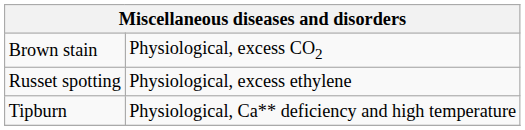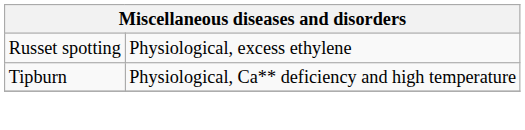- row: Brown stain | Physiological, excess CO2
